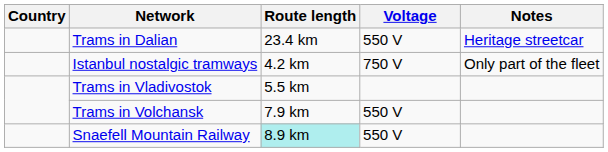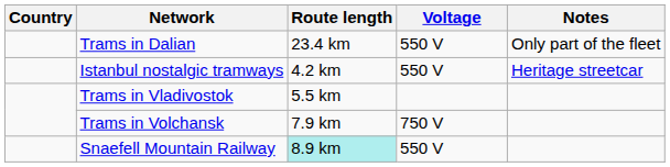Trams in Dalian | Notes: Heritage streetcar -> Only part of the fleet
Istanbul nostalgic tramways | Voltage: 750 V -> 550 V
Istanbul nostalgic tramways | Notes: Only part of the fleet -> Heritage streetcar
Trams in Volchansk | Voltage: 550 V -> 750 V
